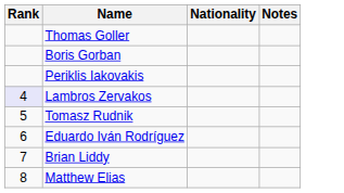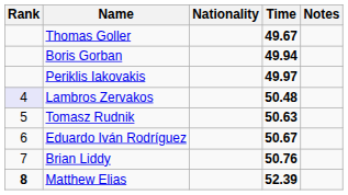+ column: Time | 49.67 | 49.94 | 49.97 | 50.48 | 50.63 | 50.67 | 50.76 | 52.39
Matthew Elias | Rank: normal -> bold
